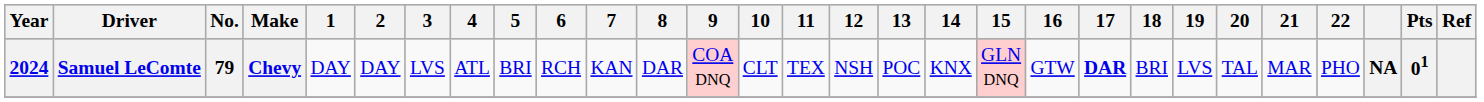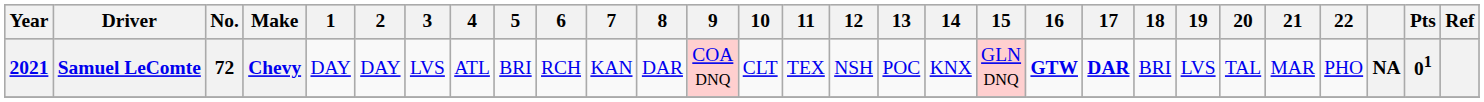Samuel LeComte | Year: 2024 -> 2021
Samuel LeComte | No.: 79 -> 72
Samuel LeComte | 16: normal -> bold
